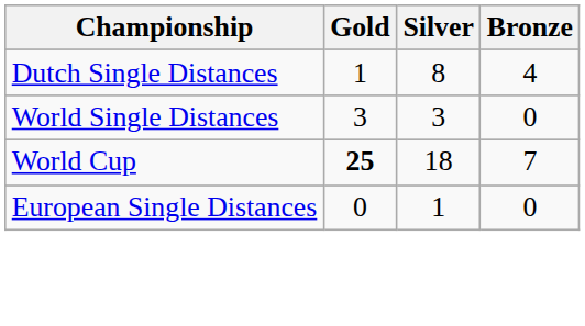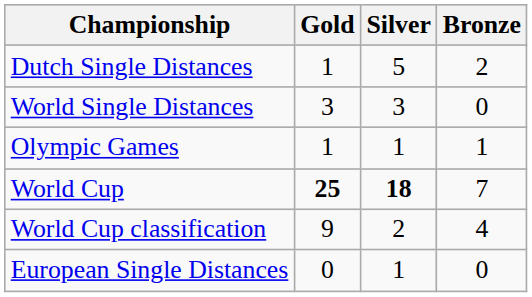Dutch Single Distances | Silver: 8 -> 5
Dutch Single Distances | Bronze: 4 -> 2
+ row: Olympic Games | 1 | 1 | 1
World Cup | Silver: normal -> bold
+ row: World Cup classification | 9 | 2 | 4
